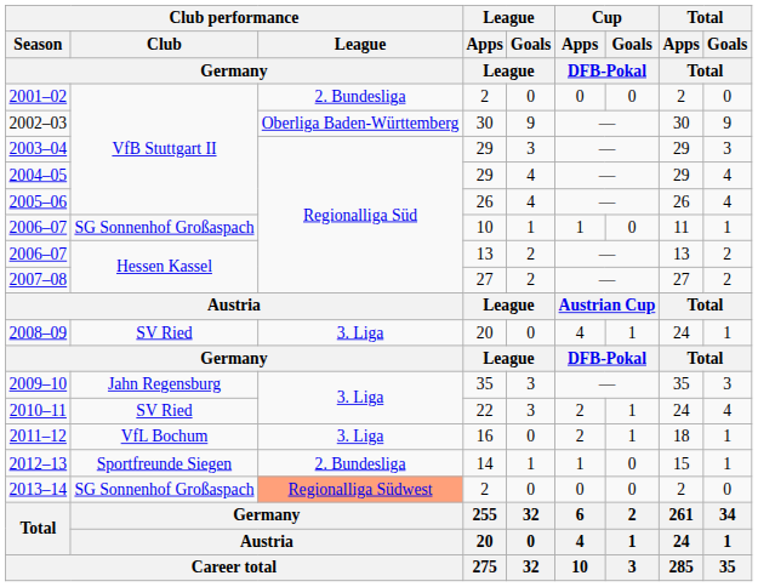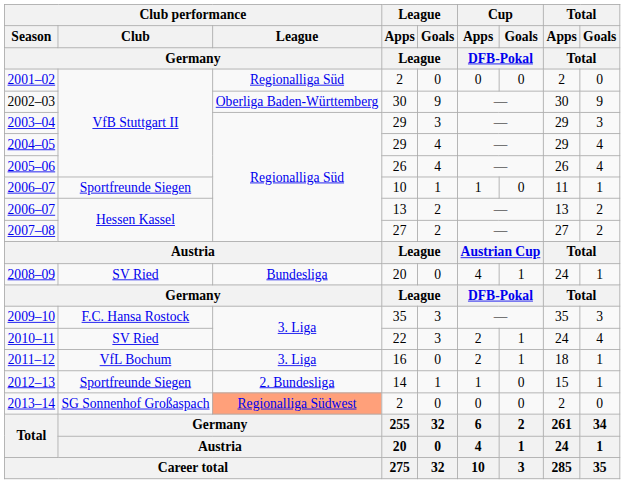2001–02 | Club performance / League / Germany: 2. Bundesliga -> Regionalliga Süd
2006–07 / 10 | Club performance / Club / Germany: SG Sonnenhof Großaspach -> Sportfreunde Siegen
2008–09 | Club performance / League / Germany: 3. Liga -> Bundesliga
2009–10 | Club performance / Club / Germany: Jahn Regensburg -> F.C. Hansa Rostock
